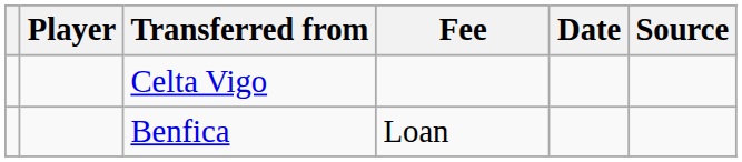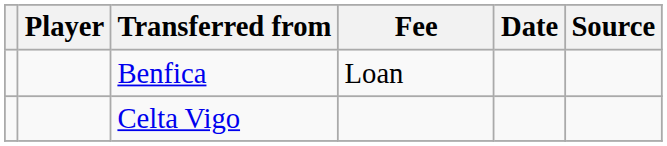rows swapped: Celta Vigo <-> Benfica
